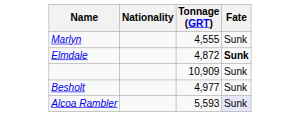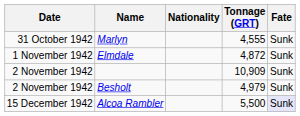+ column: Date | 31 October 1942 | 1 November 1942 | 2 November 1942 | 2 November 1942 | 15 December 1942
Elmdale | Fate: bold -> normal
Besholt | Tonnage (GRT): 4,977 -> 4,979
Alcoa Rambler | Tonnage (GRT): 5,593 -> 5,500
